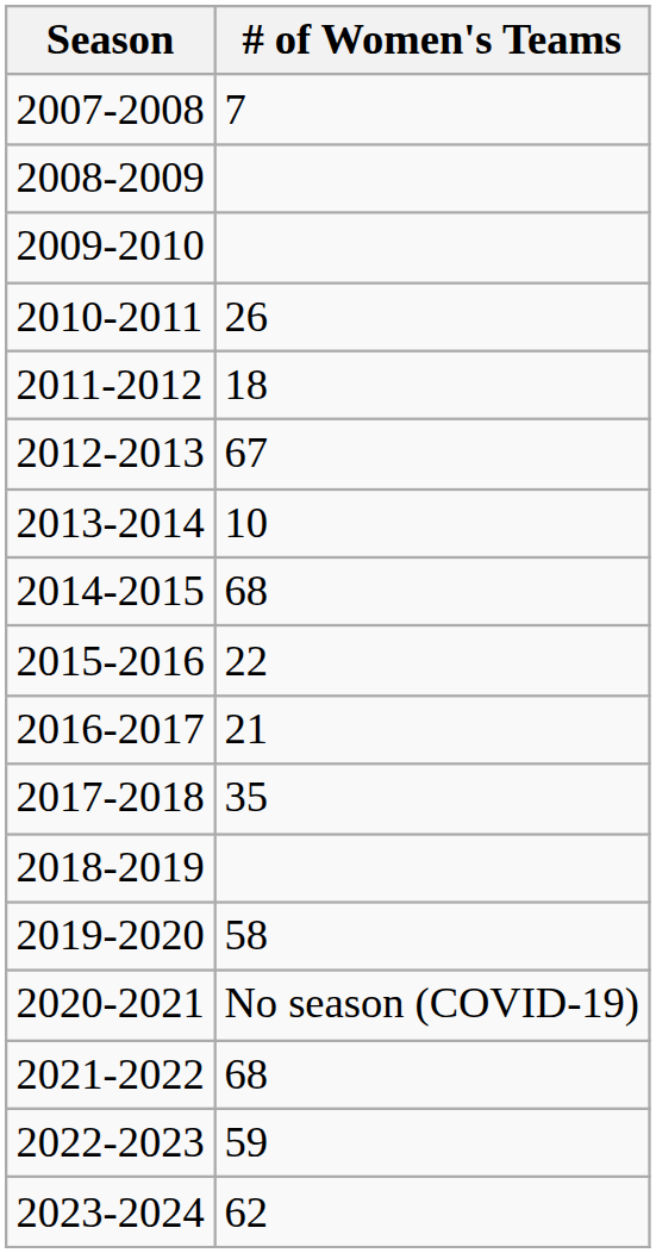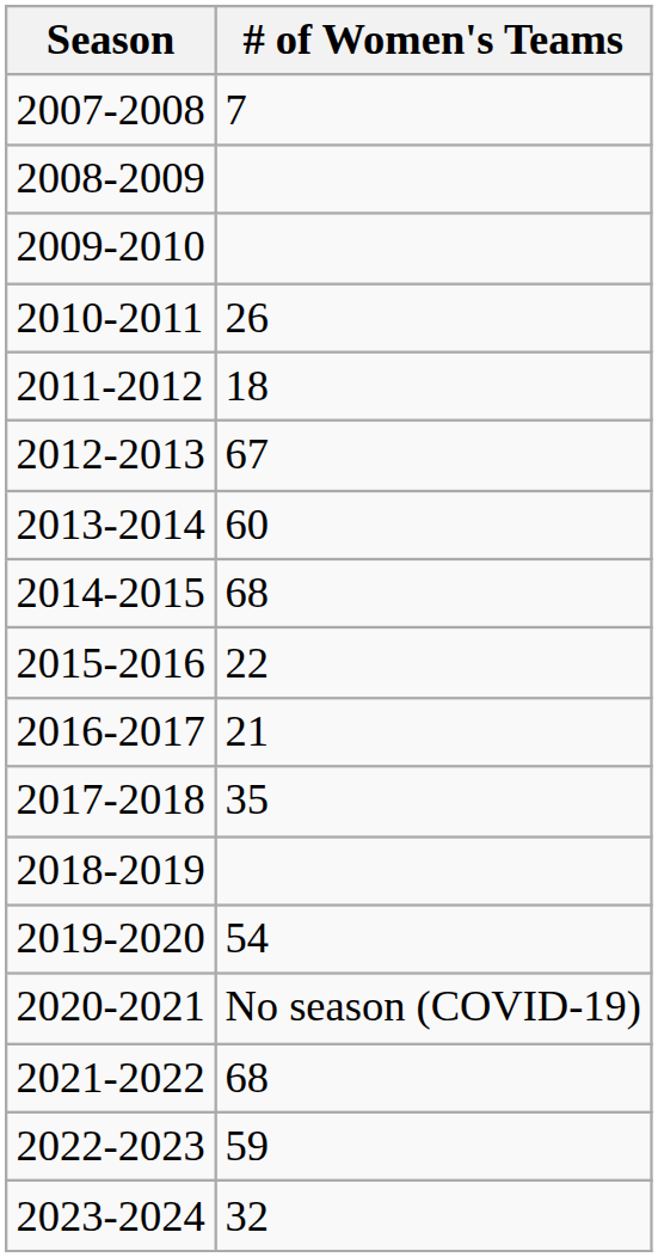2013-2014 | # of Women's Teams: 10 -> 60
2019-2020 | # of Women's Teams: 58 -> 54
2023-2024 | # of Women's Teams: 62 -> 32
